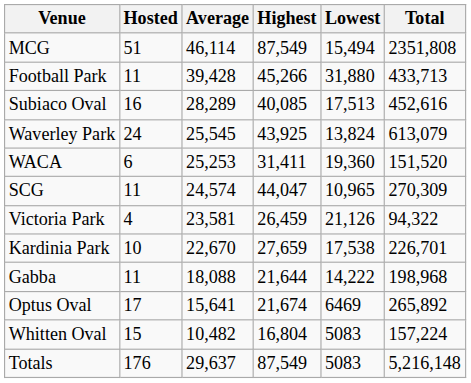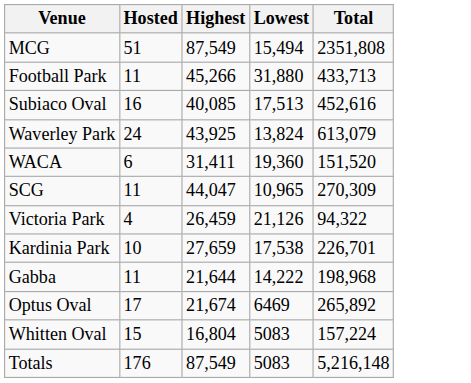- column: Average | 46,114 | 39,428 | 28,289 | 25,545 | 25,253 | 24,574 | 23,581 | 22,670 | 18,088 | 15,641 | 10,482 | 29,637
